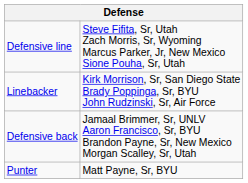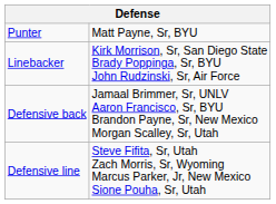rows swapped: Defensive line <-> Punter
